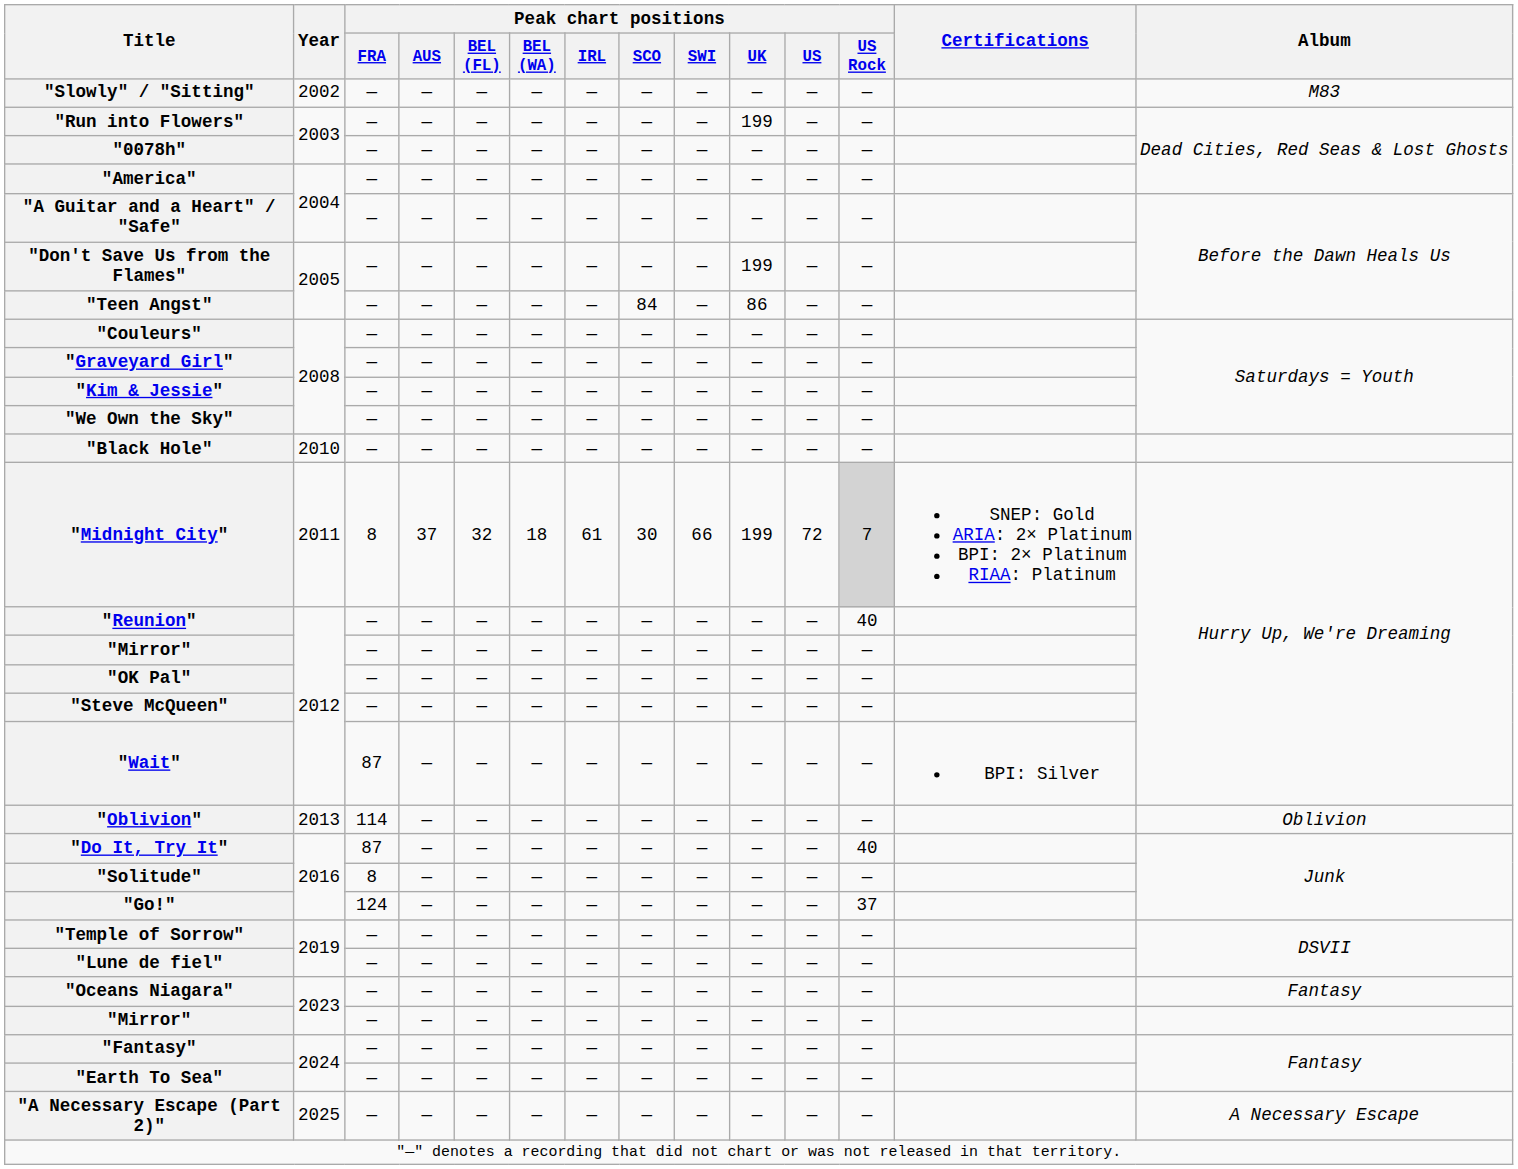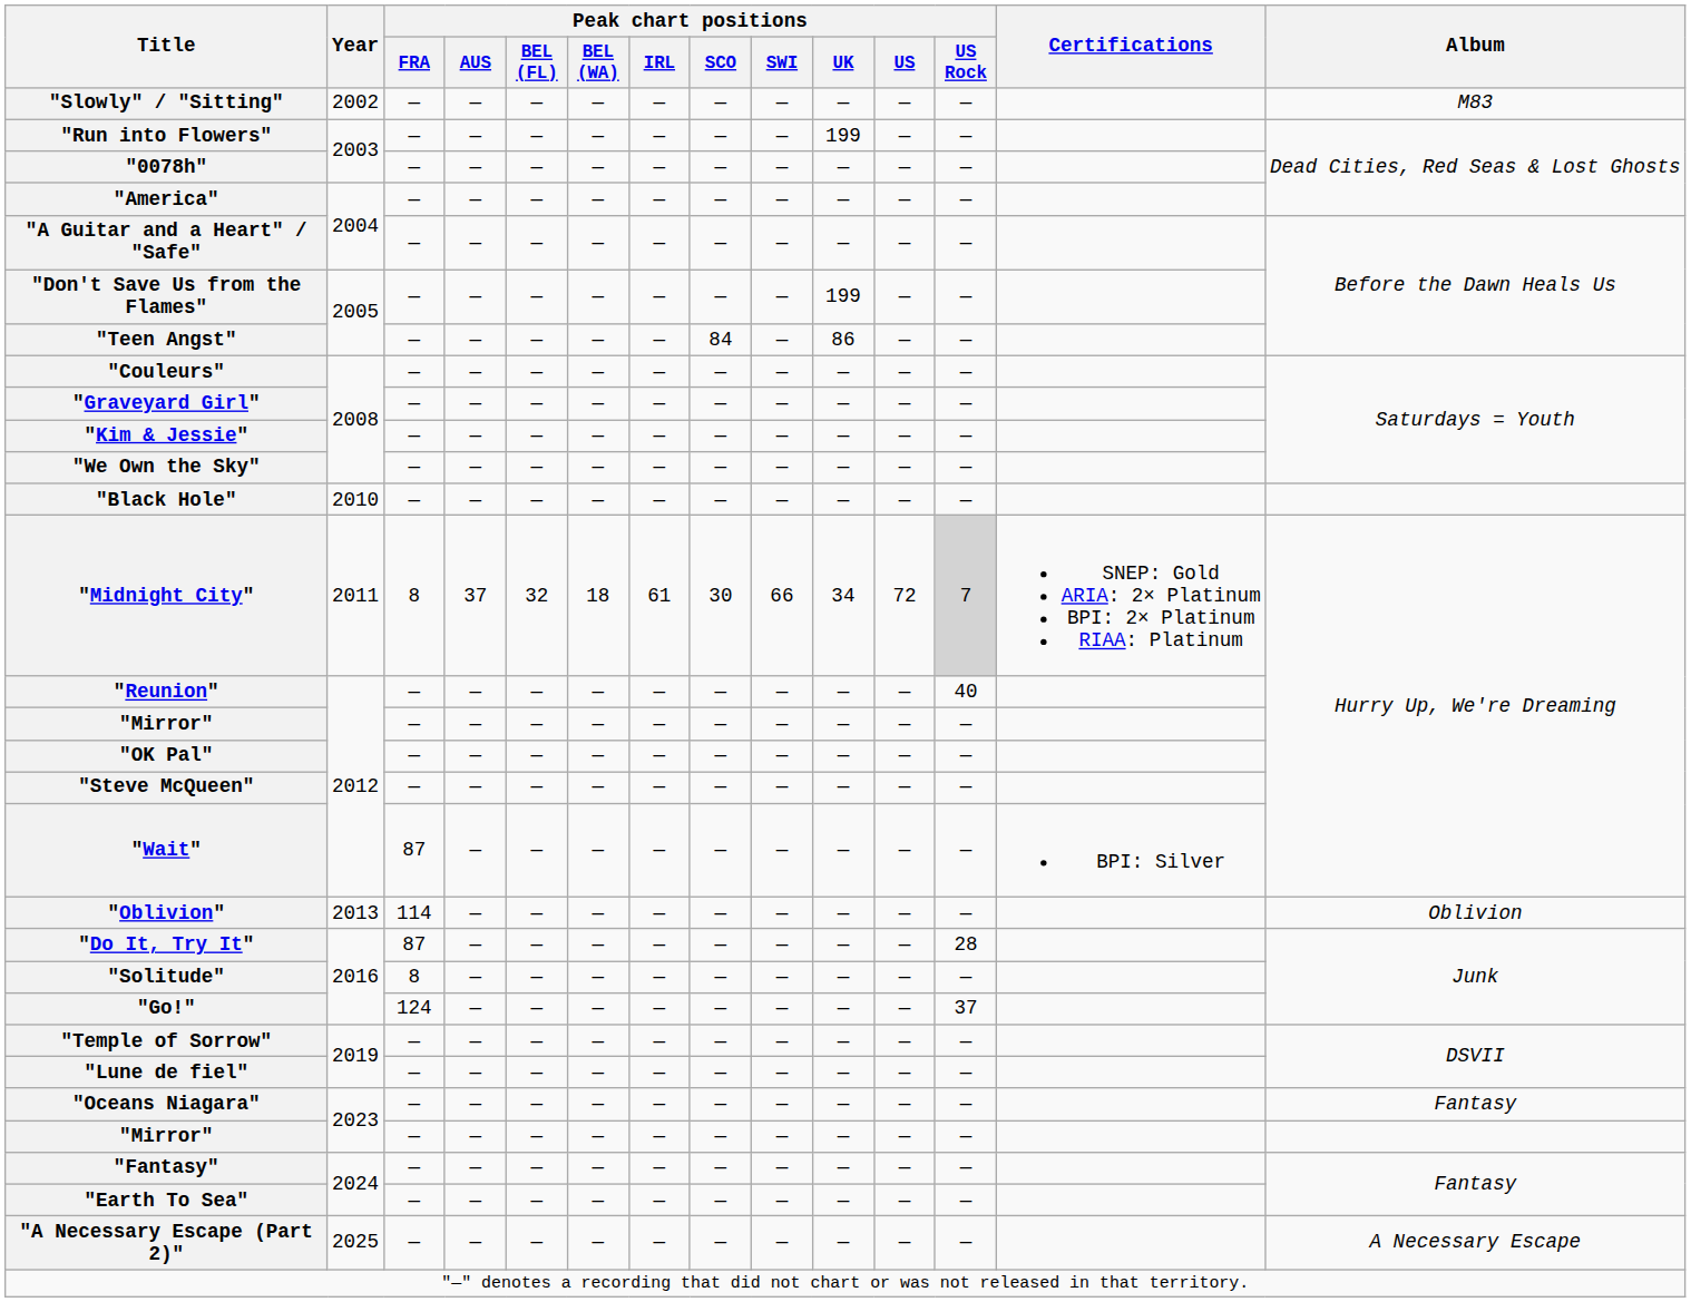"Midnight City" | Peak chart positions / UK: 199 -> 34
"Do It, Try It" | Peak chart positions / US Rock: 40 -> 28
